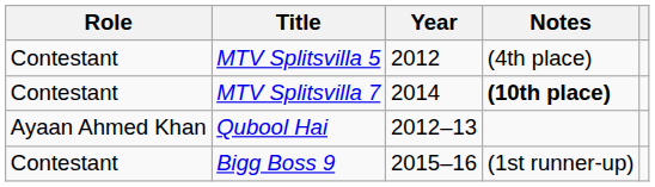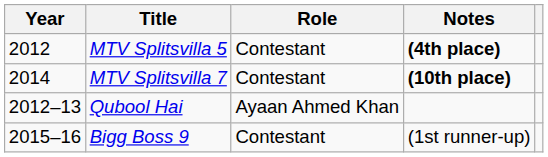columns swapped: Year <-> Role
MTV Splitsvilla 5 | Notes: normal -> bold
